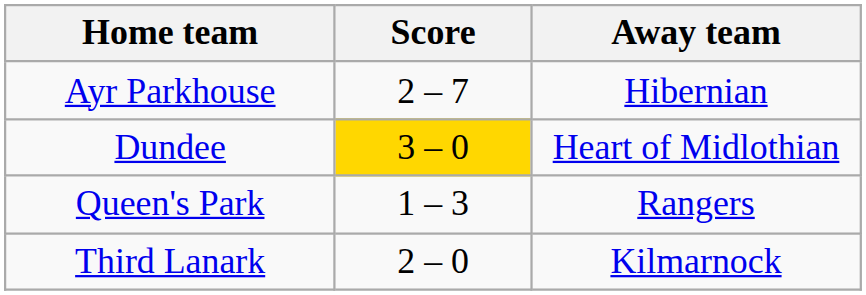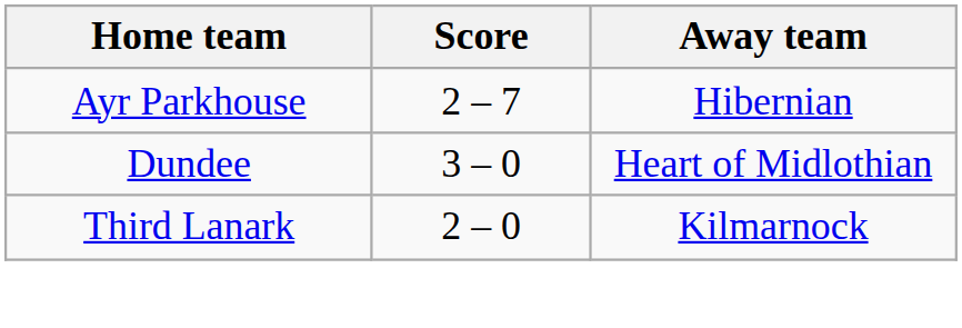Dundee | Score: gold background -> no background
- row: Queen's Park | 1 – 3 | Rangers
